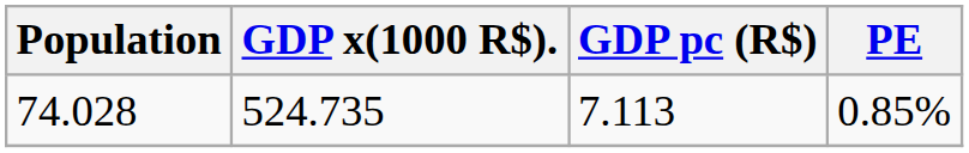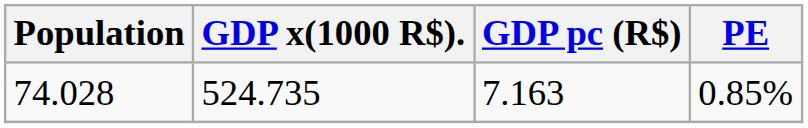74.028 | GDP pc (R$): 7.113 -> 7.163
